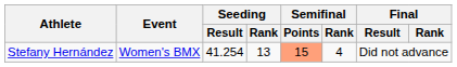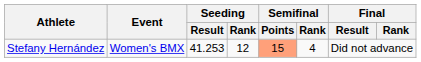Stefany Hernández | Seeding / Result: 41.254 -> 41.253
Stefany Hernández | Seeding / Rank: 13 -> 12
